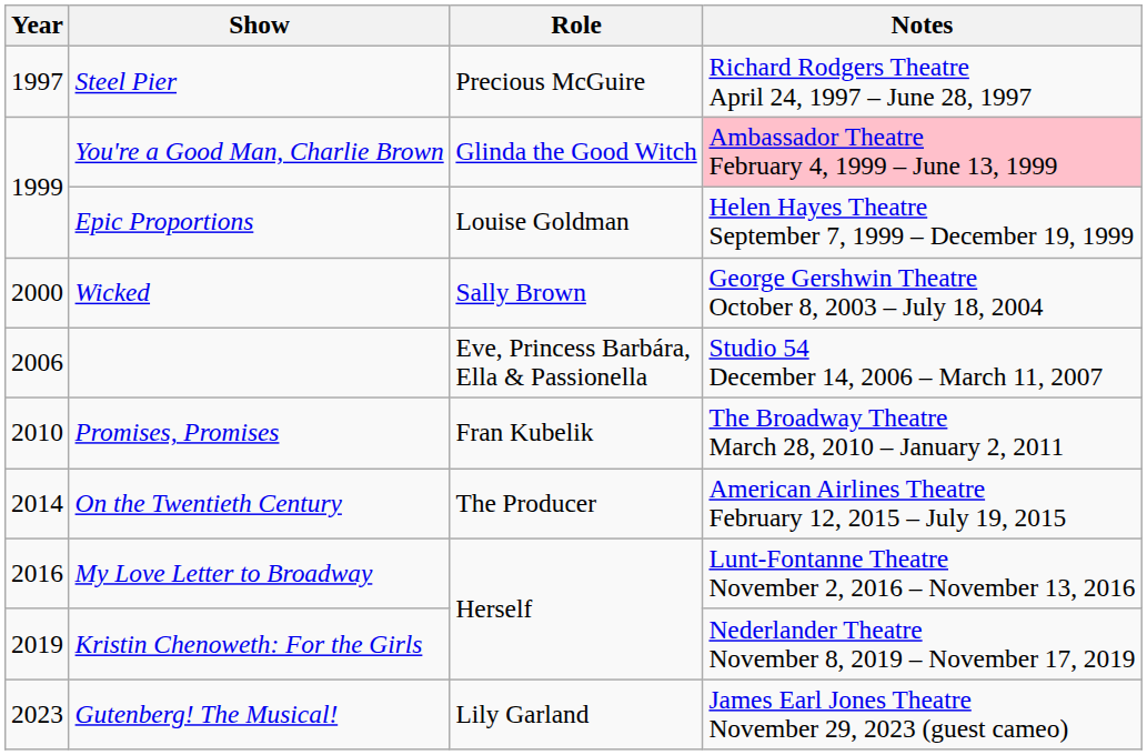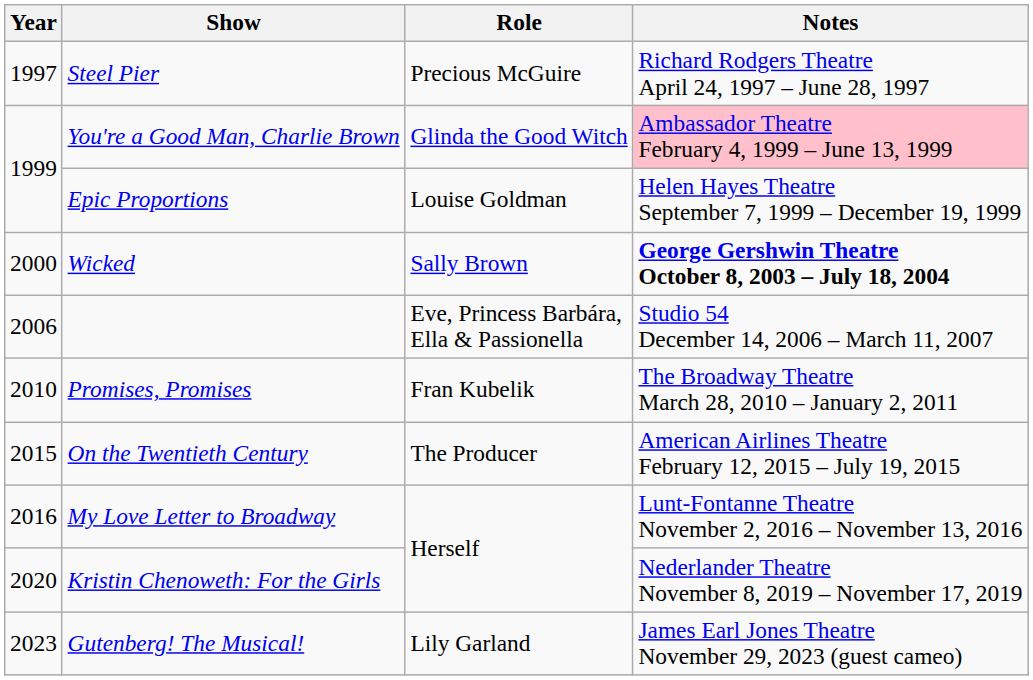Wicked | Notes: normal -> bold
On the Twentieth Century | Year: 2014 -> 2015
Kristin Chenoweth: For the Girls | Year: 2019 -> 2020
